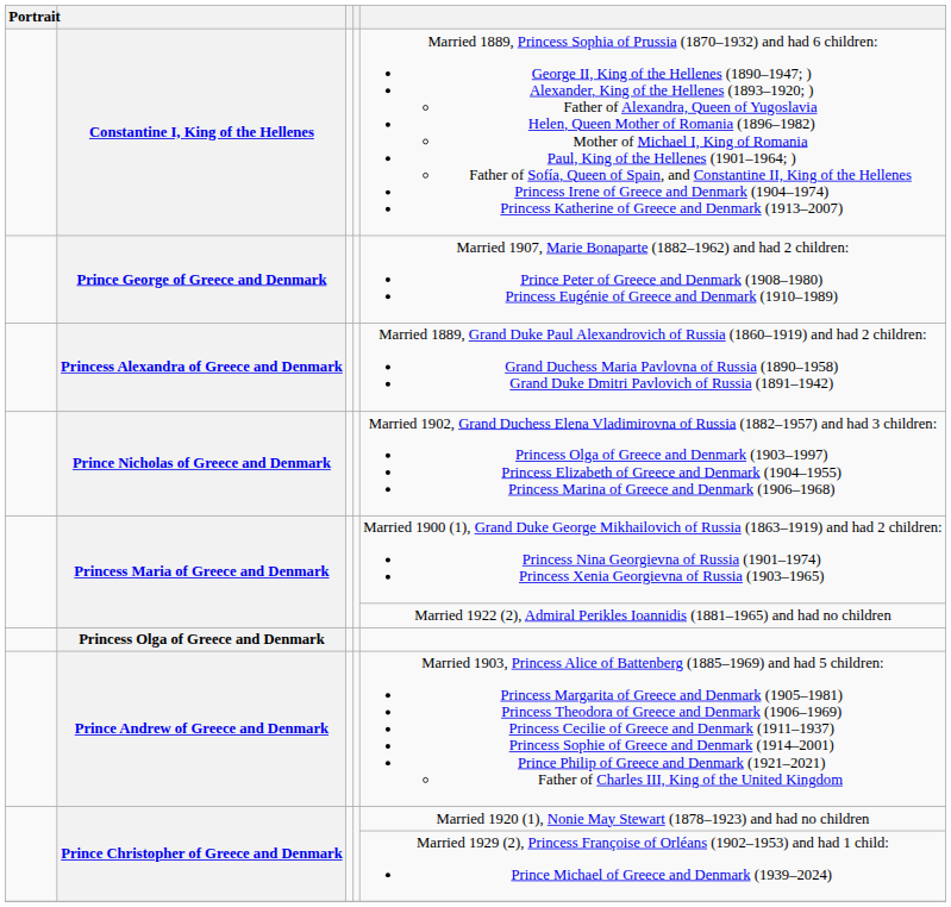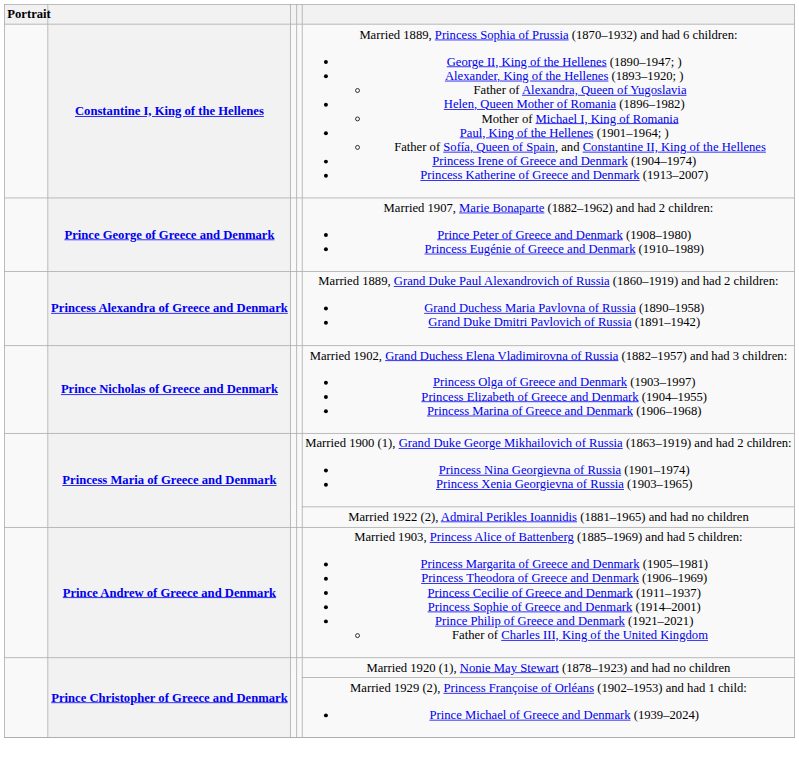- row: Princess Olga of Greece and Denmark
